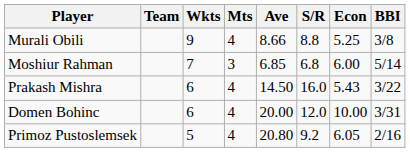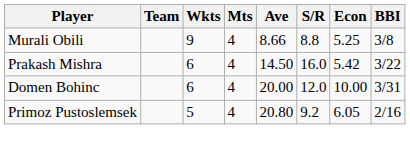- row: Moshiur Rahman | 7 | 3 | 6.85 | 6.8 | 6.00 | 5/14
Prakash Mishra | Econ: 5.43 -> 5.42
